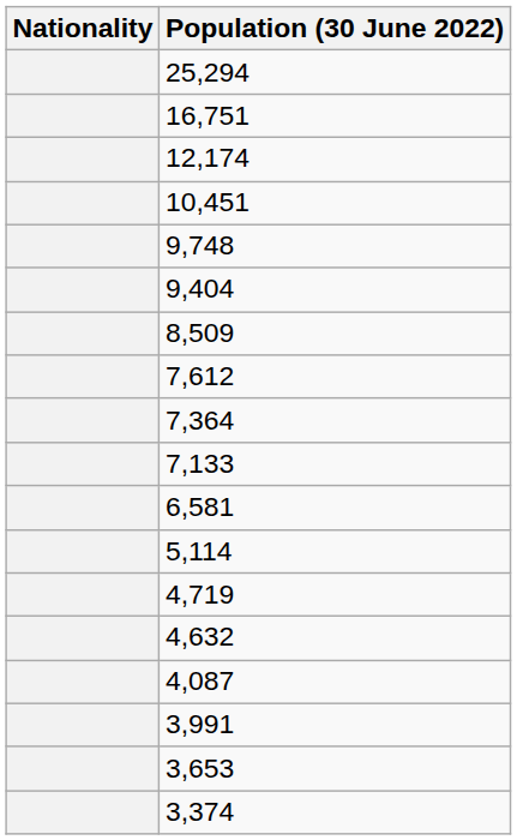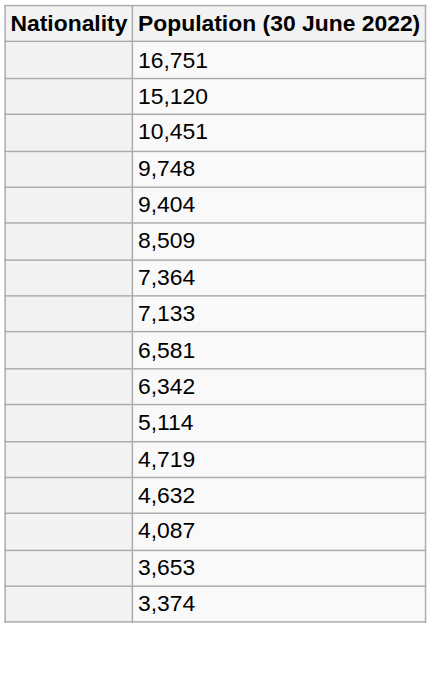- row: 25,294
+ row: 15,120
- row: 12,174
- row: 7,612
+ row: 6,342
- row: 3,991
